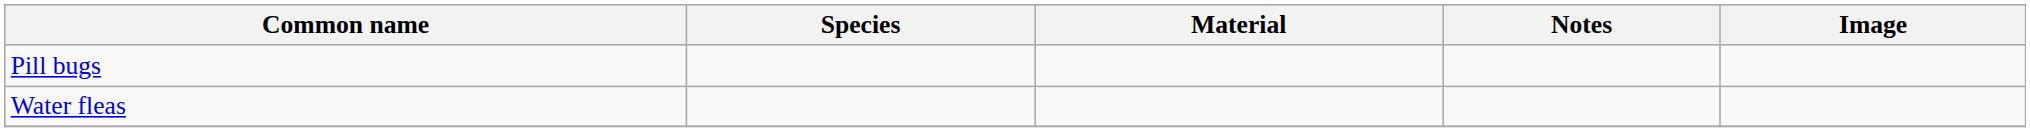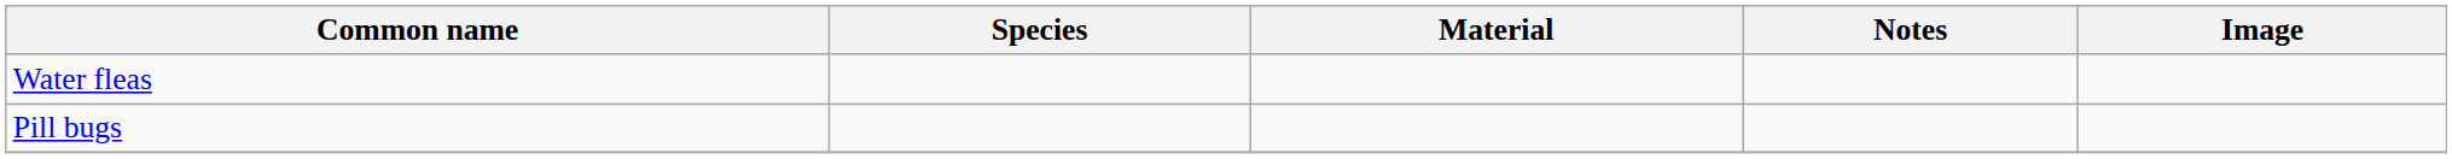rows swapped: Pill bugs <-> Water fleas
